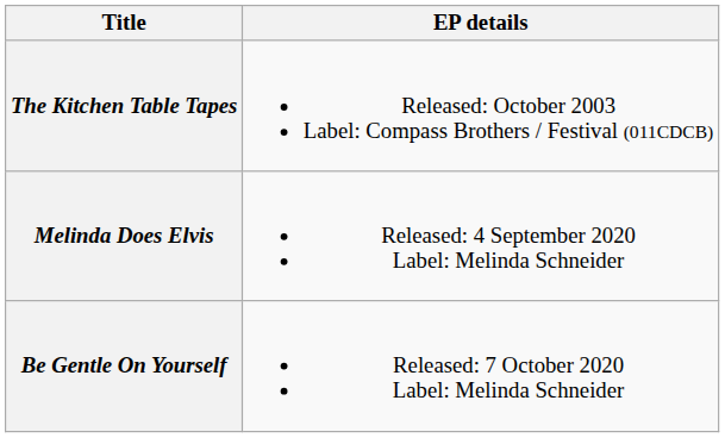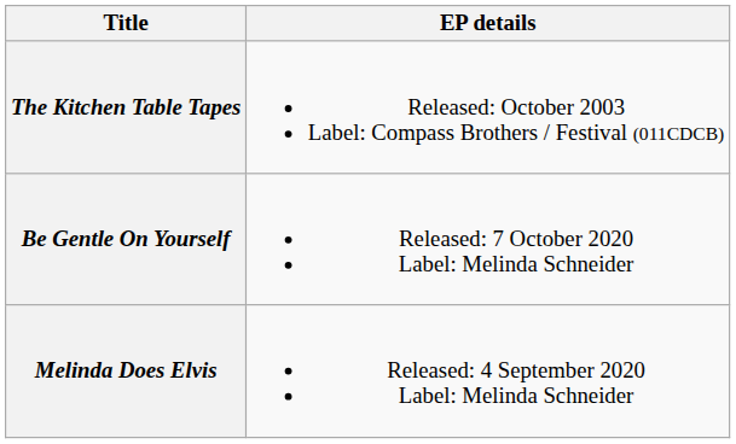rows swapped: Melinda Does Elvis <-> Be Gentle On Yourself
